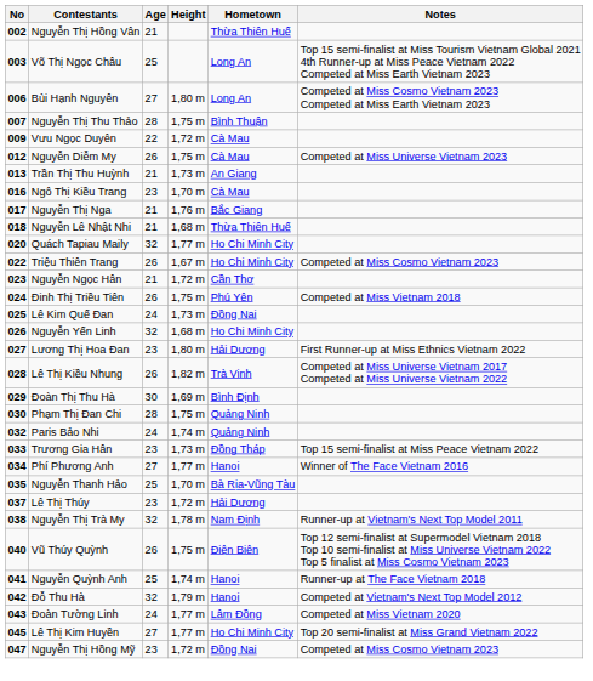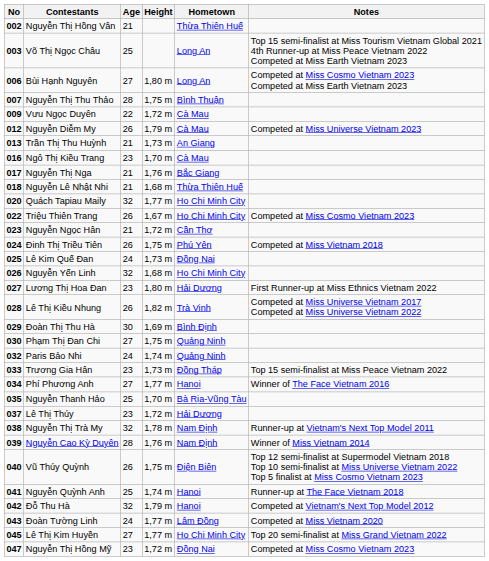Nguyễn Diễm My | Height: 1,75 m -> 1,79 m
Phạm Thị Đan Chi | Age: 28 -> 27
+ row: 039 | Nguyễn Cao Kỳ Duyên | 28 | 1,76 m | Nam Định | Winner of Miss Vietnam 2014
